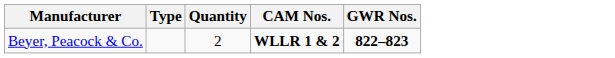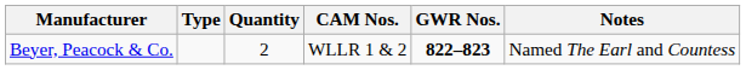+ column: Notes | Named The Earl and Countess
Beyer, Peacock & Co. | CAM Nos.: bold -> normal
